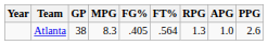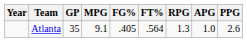Atlanta | GP: 38 -> 35
Atlanta | MPG: 8.3 -> 9.1
